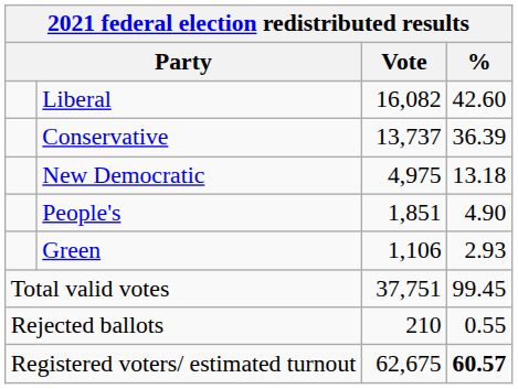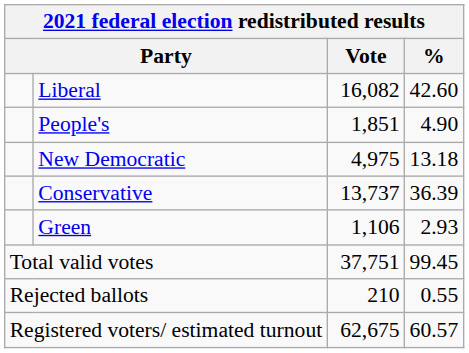rows swapped: Conservative <-> People's
Registered voters/ estimated turnout | %: bold -> normal
